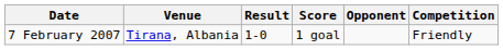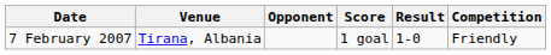columns swapped: Opponent <-> Result
